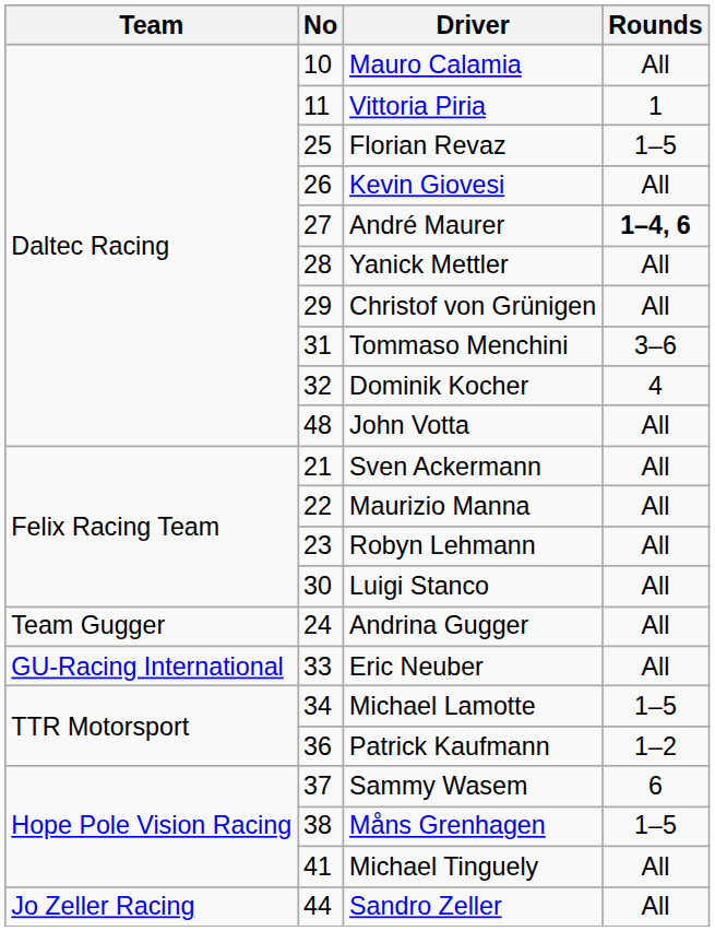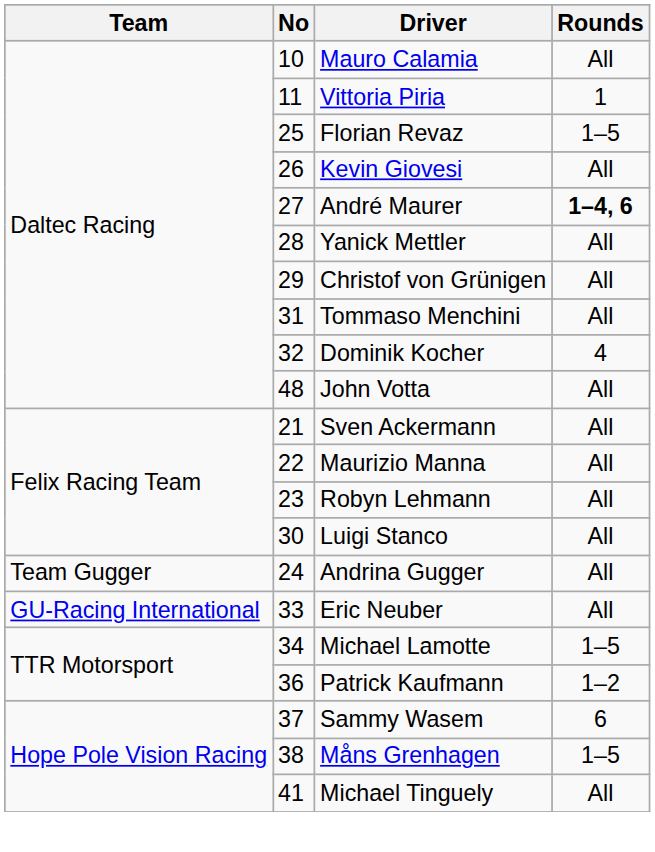Tommaso Menchini | Rounds: 3–6 -> All
- row: Jo Zeller Racing | 44 | Sandro Zeller | All
